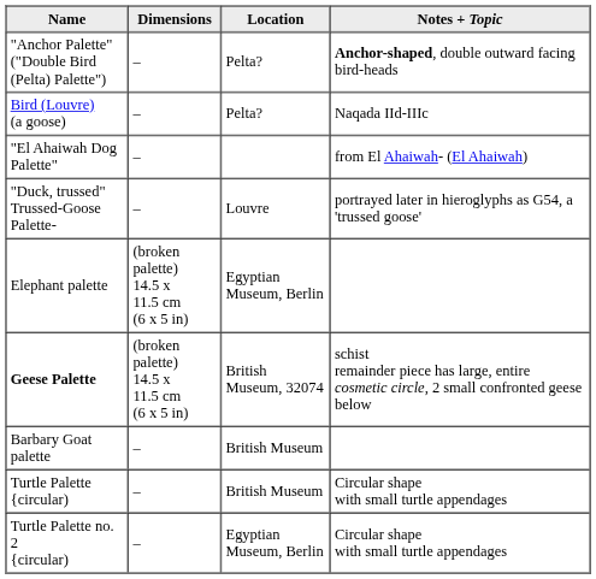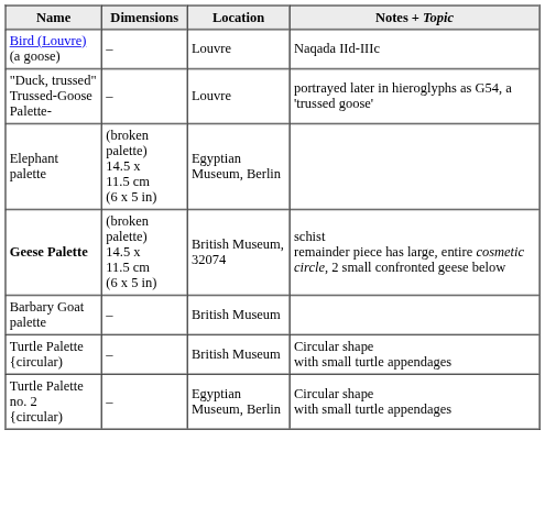- row: "Anchor Palette" ("Double Bird (Pelta) Palette") | – | Pelta? | Anchor-shaped, double outward facing bird-heads
Bird (Louvre) (a goose) | Location: Pelta? -> Louvre
- row: "El Ahaiwah Dog Palette" | – | from El Ahaiwah- (El Ahaiwah)
